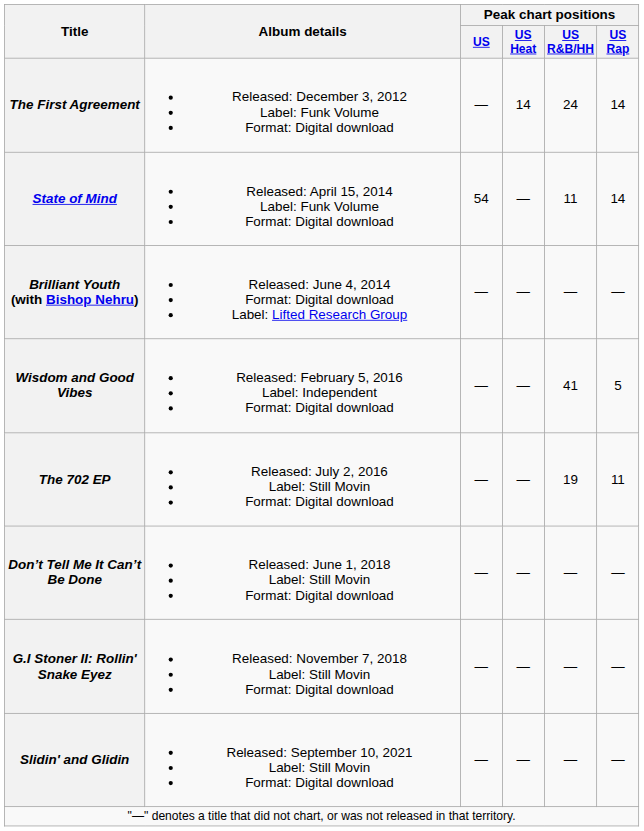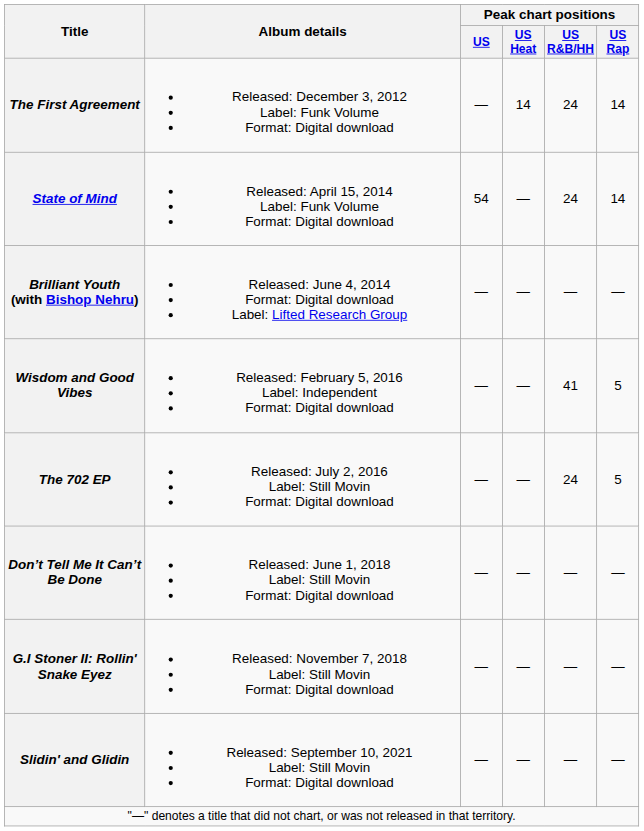State of Mind | Peak chart positions / US R&B/HH: 11 -> 24
The 702 EP | Peak chart positions / US R&B/HH: 19 -> 24
The 702 EP | Peak chart positions / US Rap: 11 -> 5
